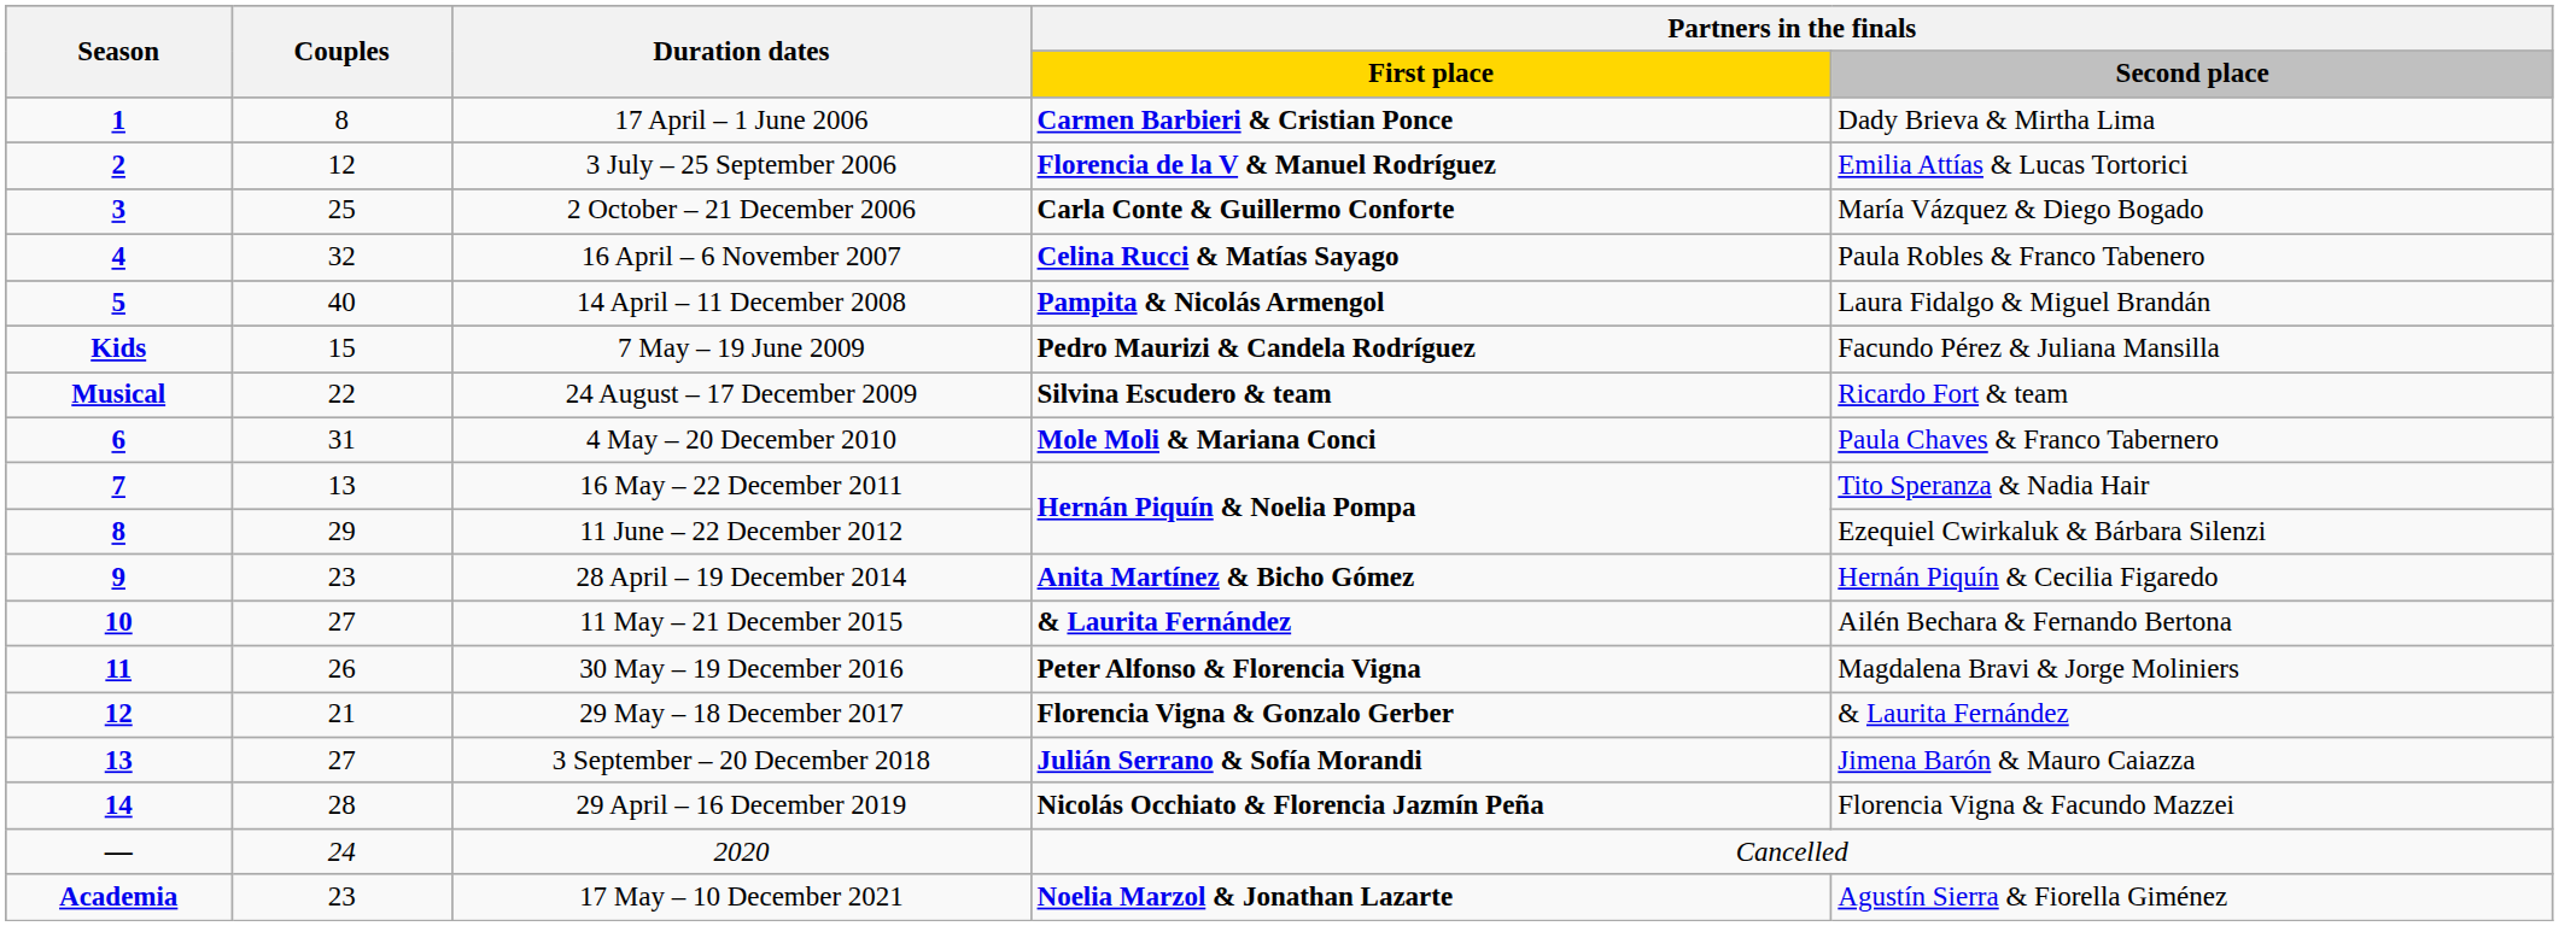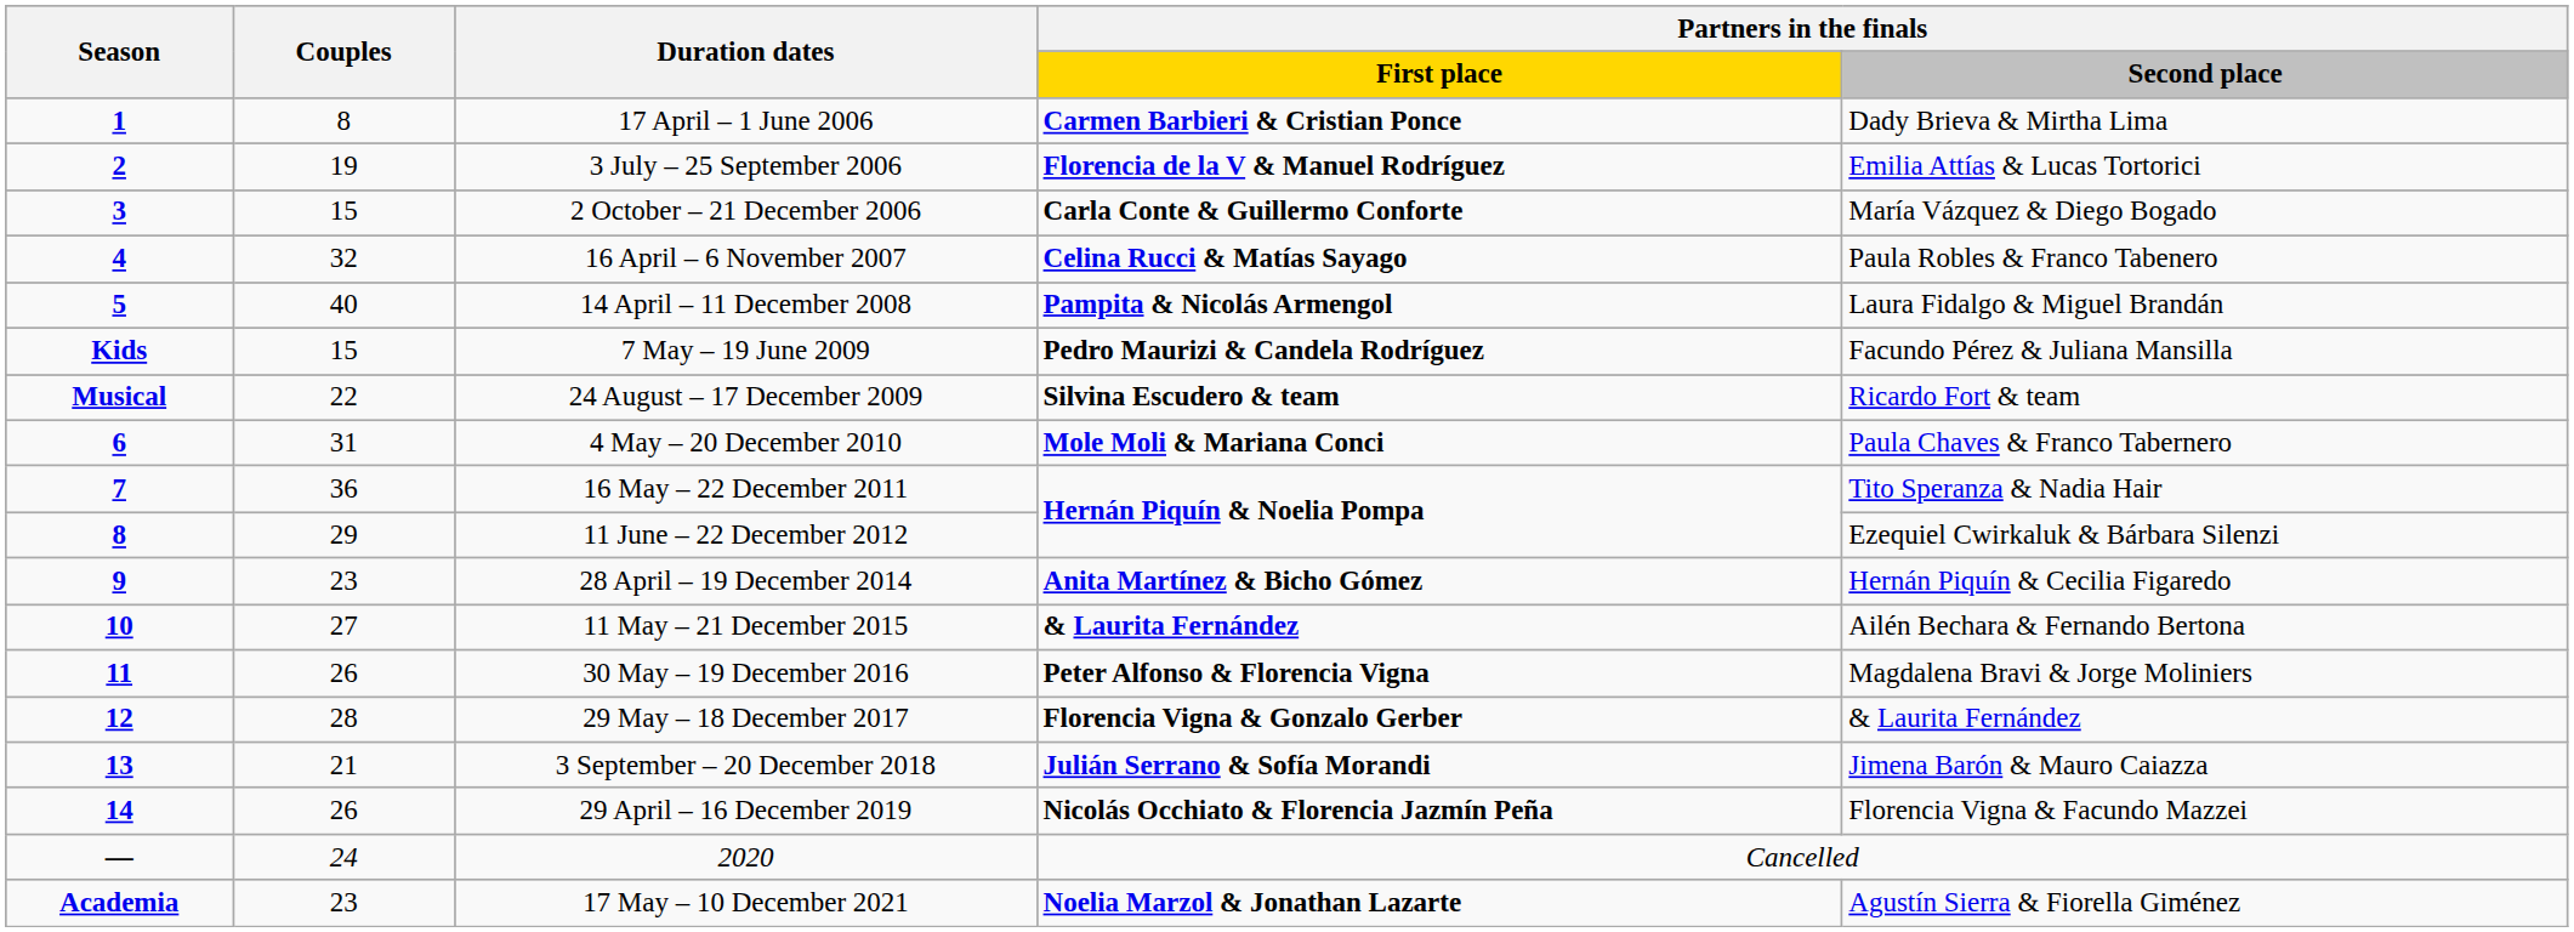3 July – 25 September 2006 | Couples: 12 -> 19
2 October – 21 December 2006 | Couples: 25 -> 15
16 May – 22 December 2011 | Couples: 13 -> 36
29 May – 18 December 2017 | Couples: 21 -> 28
3 September – 20 December 2018 | Couples: 27 -> 21
29 April – 16 December 2019 | Couples: 28 -> 26
